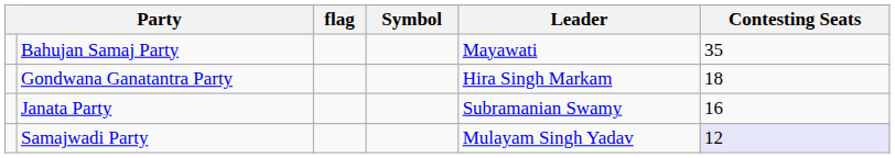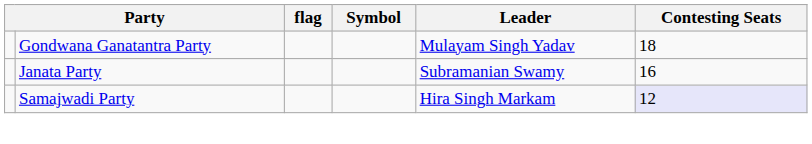- row: Bahujan Samaj Party | Mayawati | 35
Gondwana Ganatantra Party | Leader: Hira Singh Markam -> Mulayam Singh Yadav
Samajwadi Party | Leader: Mulayam Singh Yadav -> Hira Singh Markam
